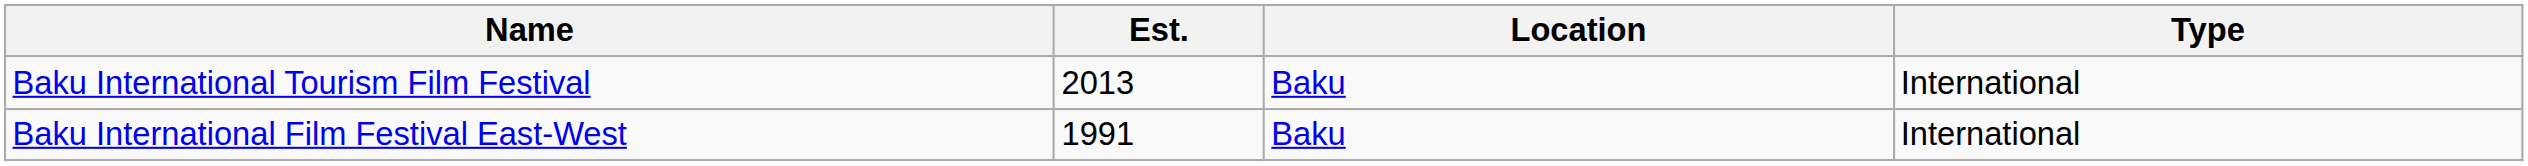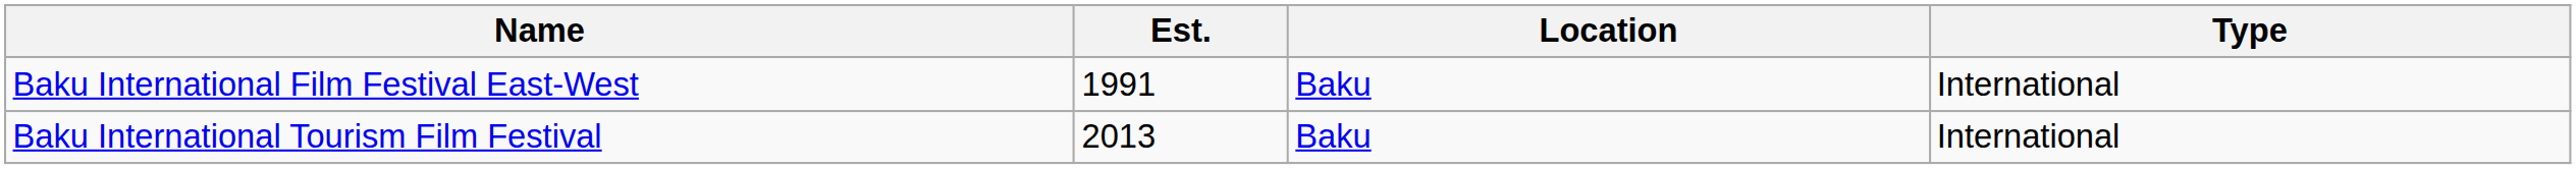rows swapped: Baku International Film Festival East-West <-> Baku International Tourism Film Festival
